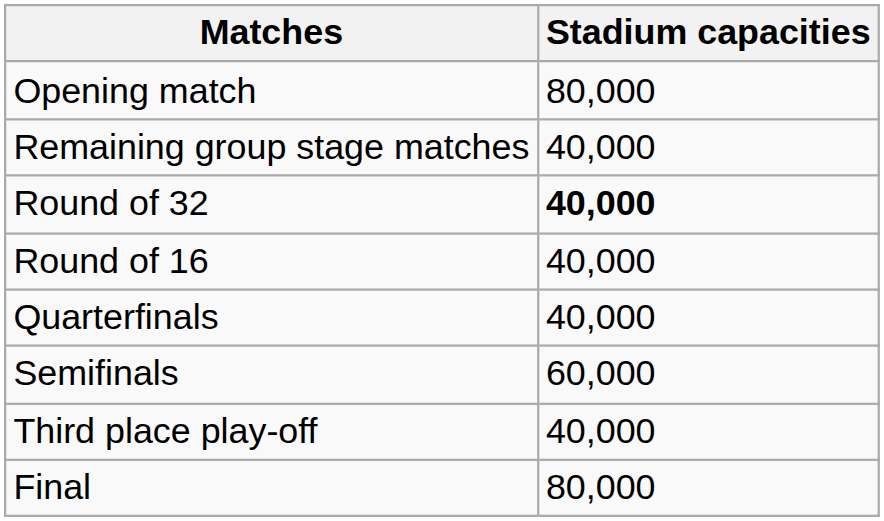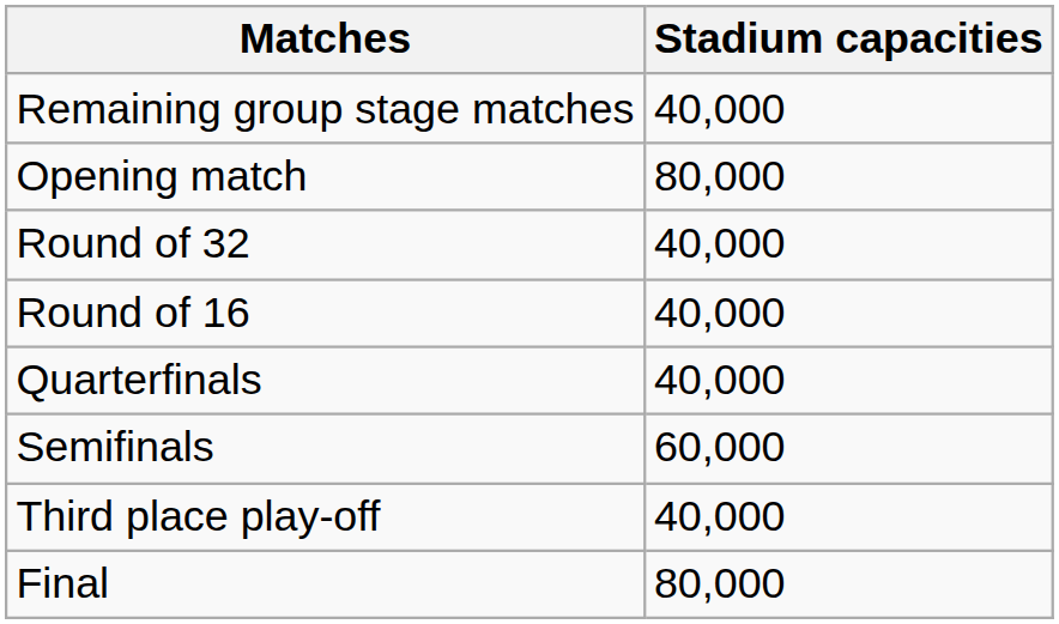rows swapped: Opening match <-> Remaining group stage matches
Round of 32 | Stadium capacities: bold -> normal
